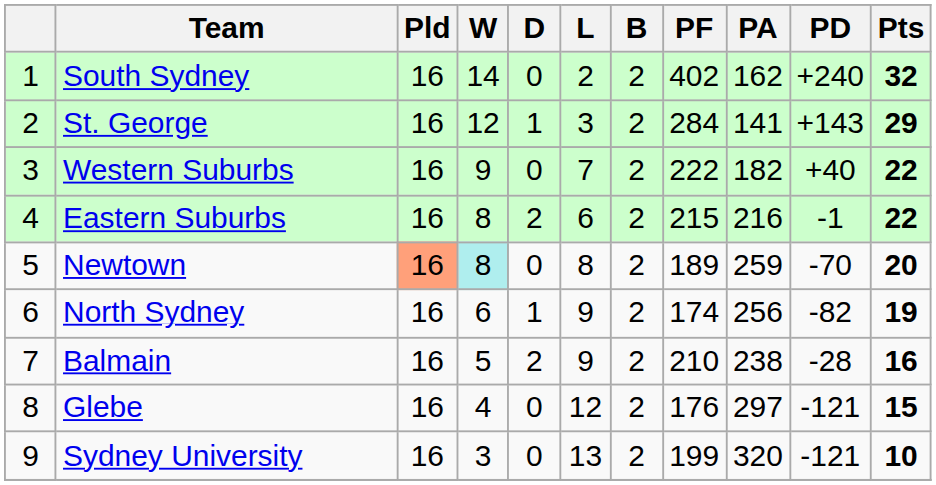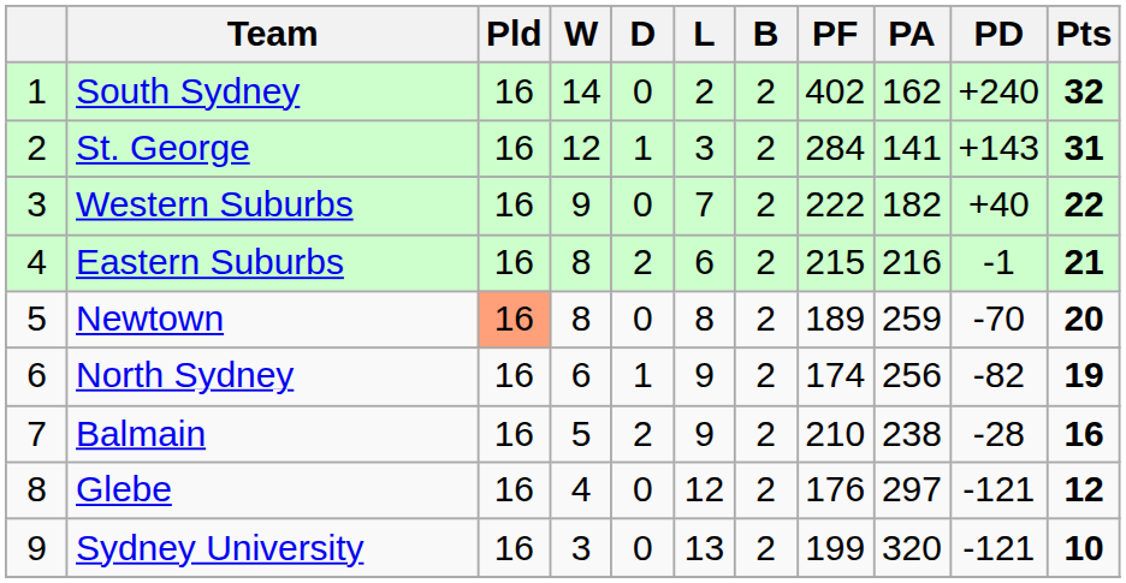St. George | Pts: 29 -> 31
Eastern Suburbs | Pts: 22 -> 21
Newtown | W: paleturquoise background -> no background
Glebe | Pts: 15 -> 12
